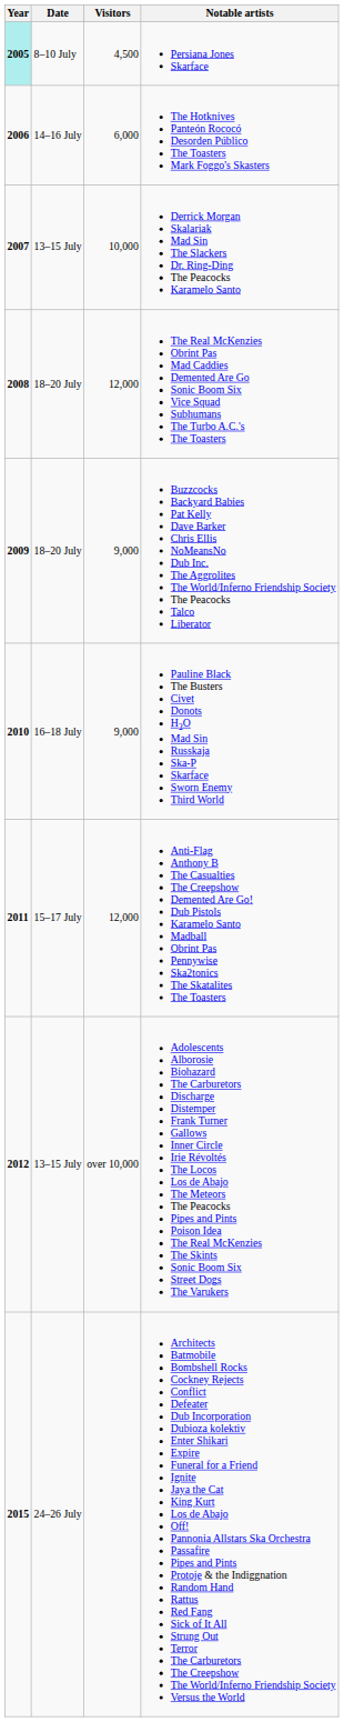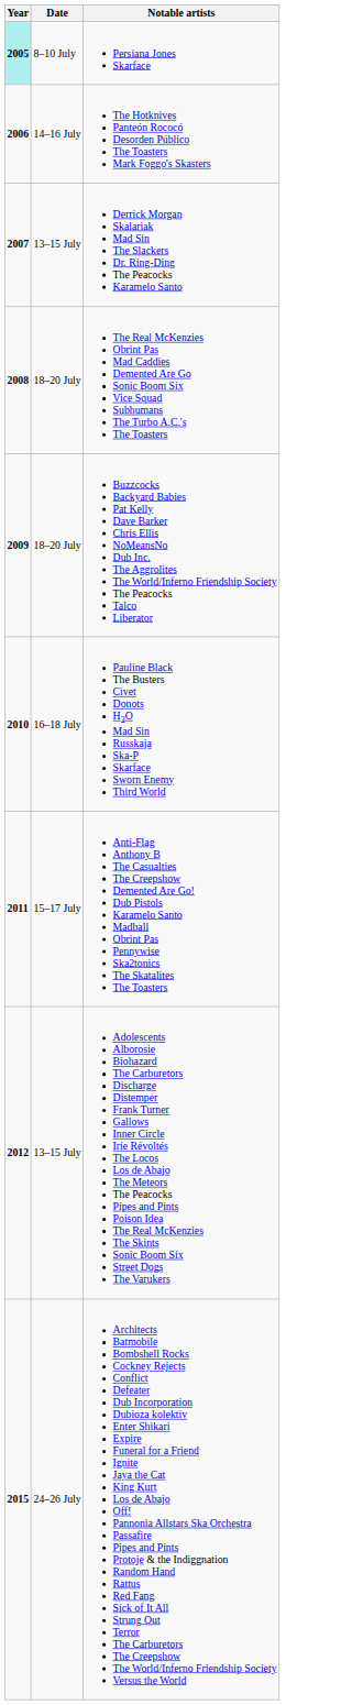- column: Visitors | 4,500 | 6,000 | 10,000 | 12,000 | 9,000 | 9,000 | 12,000 | over 10,000
